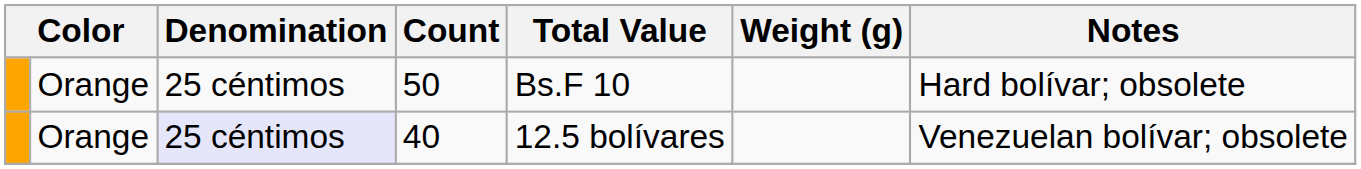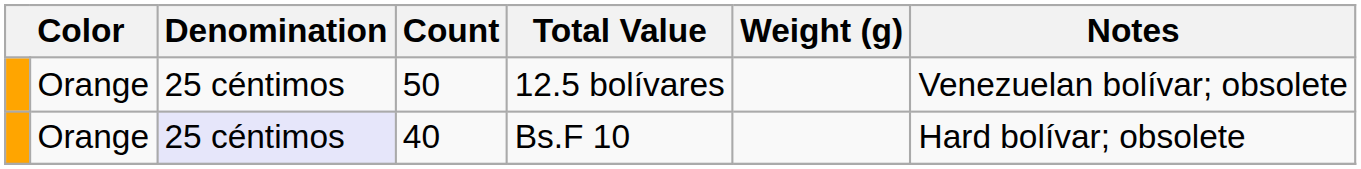50 | Total Value: Bs.F 10 -> 12.5 bolívares
50 | Notes: Hard bolívar; obsolete -> Venezuelan bolívar; obsolete
40 | Total Value: 12.5 bolívares -> Bs.F 10
40 | Notes: Venezuelan bolívar; obsolete -> Hard bolívar; obsolete
